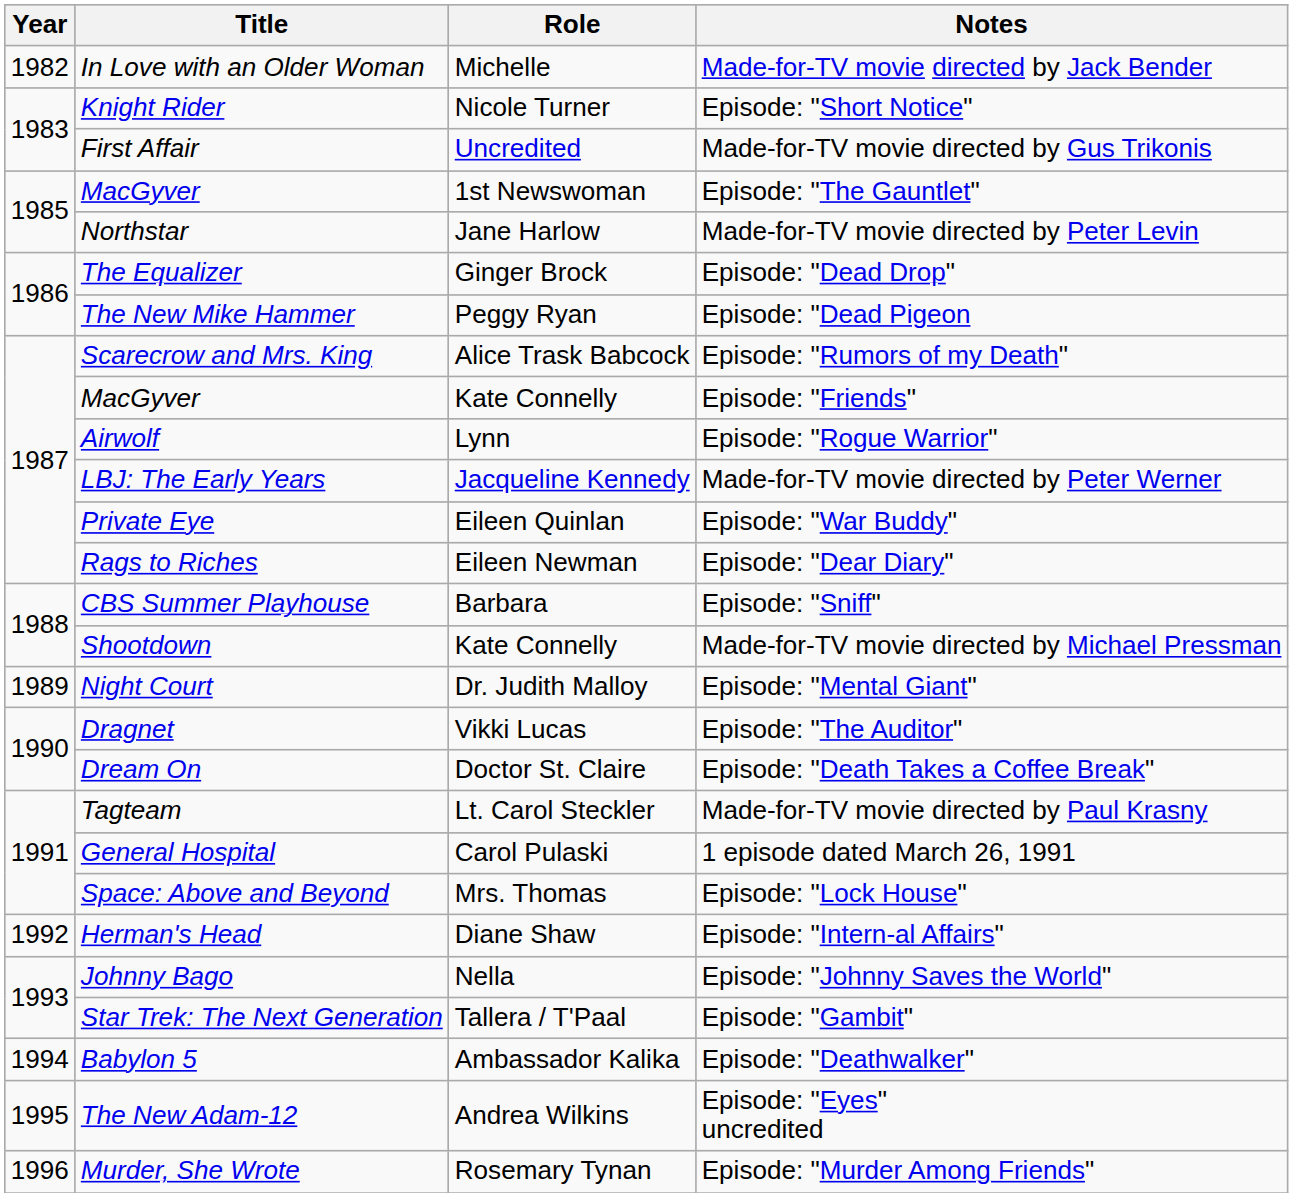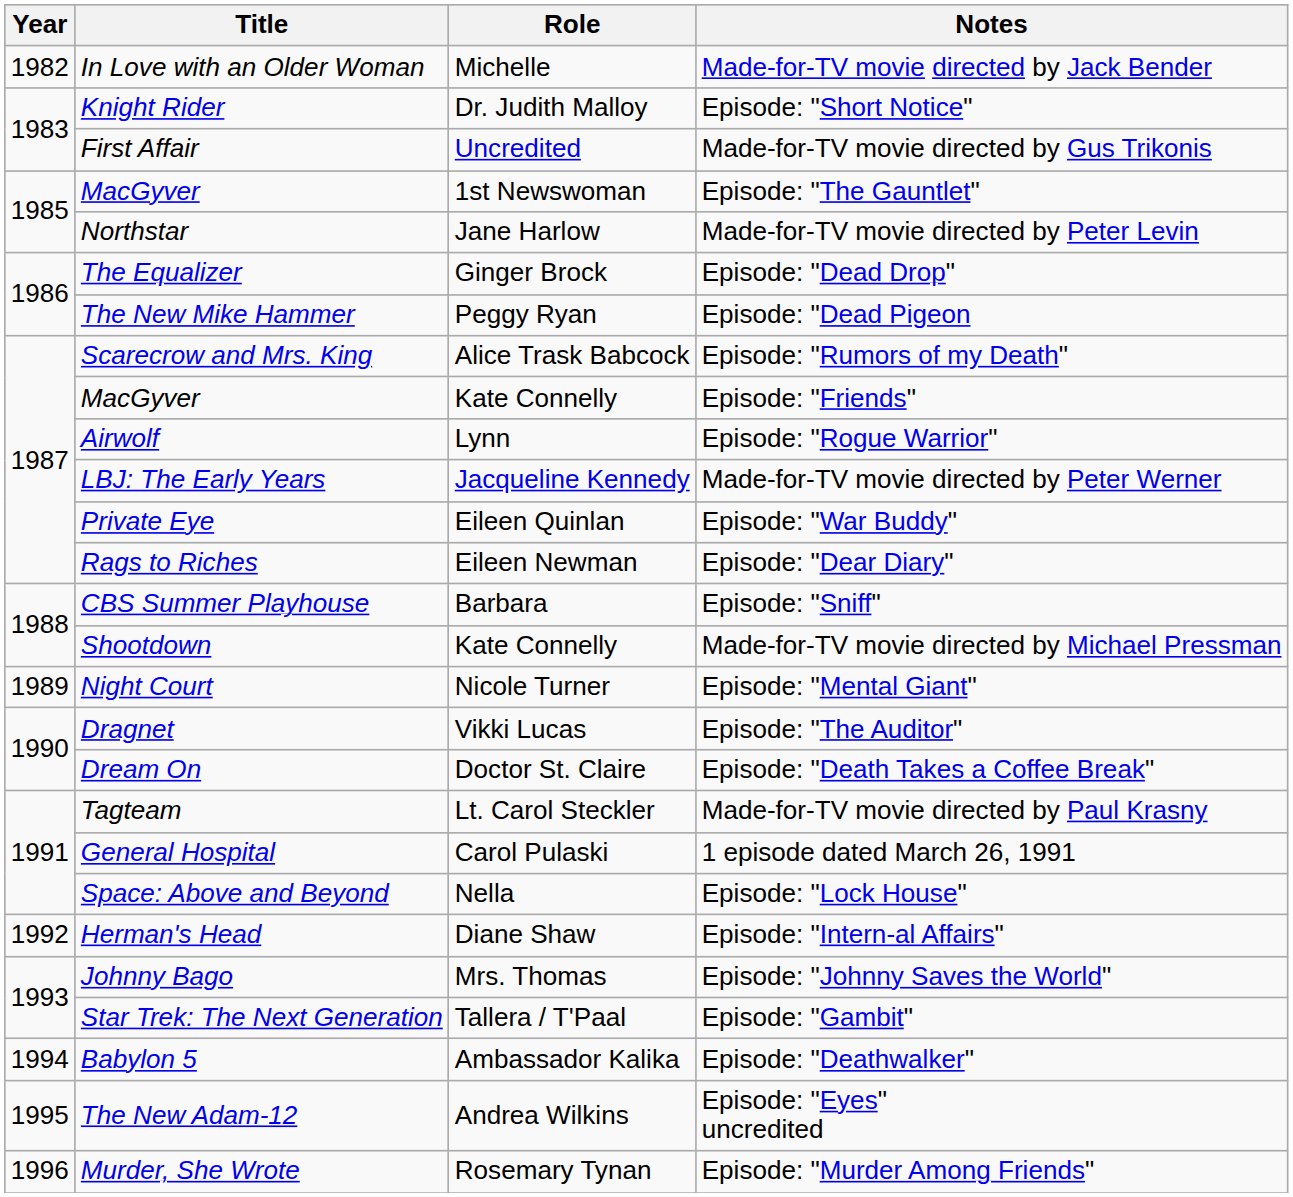Episode: "Short Notice" | Role: Nicole Turner -> Dr. Judith Malloy
Episode: "Mental Giant" | Role: Dr. Judith Malloy -> Nicole Turner
Episode: "Lock House" | Role: Mrs. Thomas -> Nella
Episode: "Johnny Saves the World" | Role: Nella -> Mrs. Thomas
